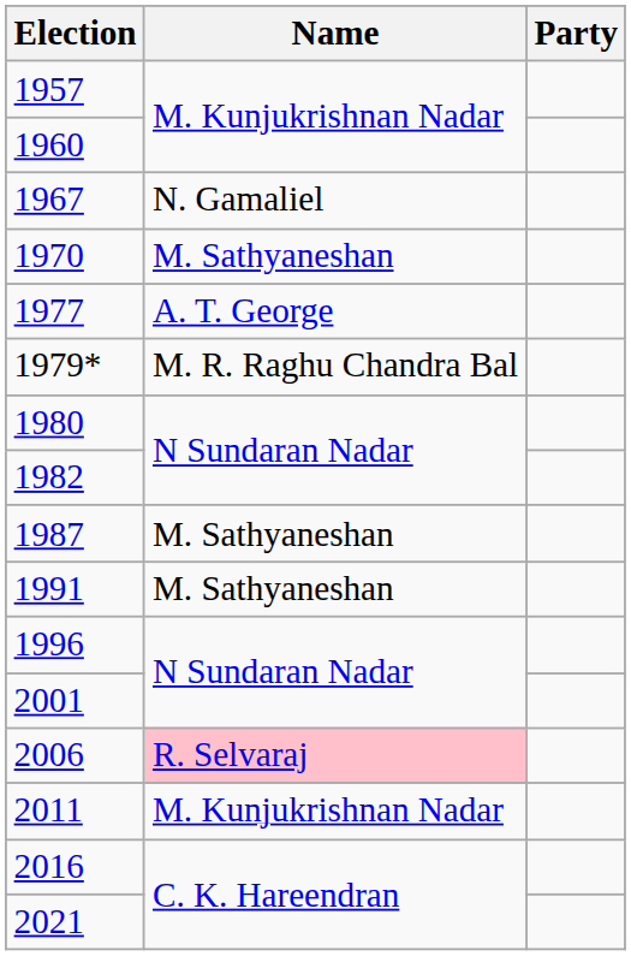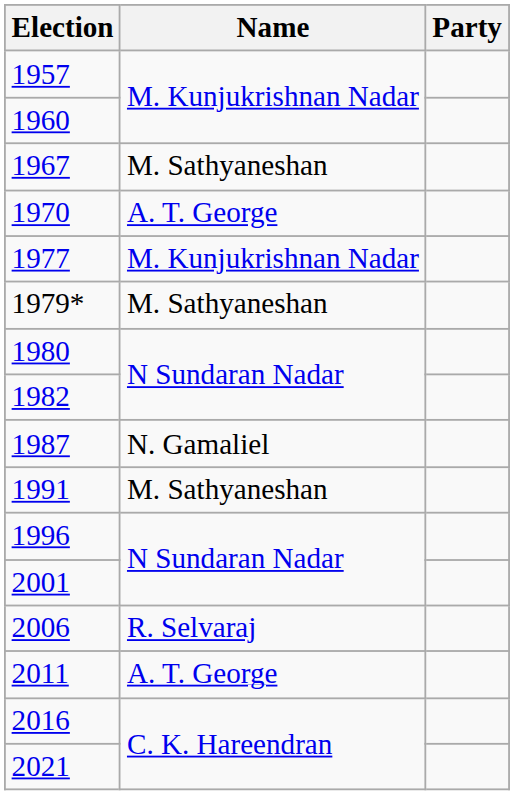1967 | Name: N. Gamaliel -> M. Sathyaneshan
1970 | Name: M. Sathyaneshan -> A. T. George
1977 | Name: A. T. George -> M. Kunjukrishnan Nadar
1979* | Name: M. R. Raghu Chandra Bal -> M. Sathyaneshan
1987 | Name: M. Sathyaneshan -> N. Gamaliel
2006 | Name: pink background -> no background
2011 | Name: M. Kunjukrishnan Nadar -> A. T. George
